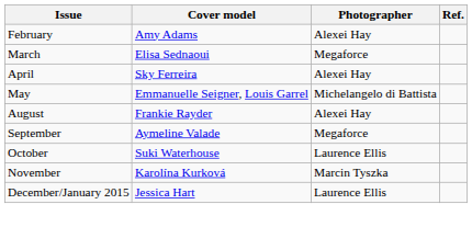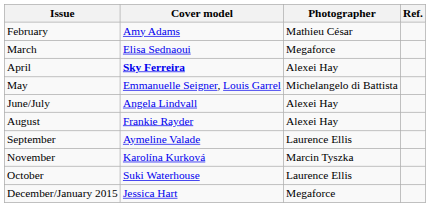February | Photographer: Alexei Hay -> Mathieu César
April | Cover model: normal -> bold
+ row: June/July | Angela Lindvall | Alexei Hay
September | Photographer: Megaforce -> Laurence Ellis
rows swapped: October <-> November
December/January 2015 | Photographer: Laurence Ellis -> Megaforce
